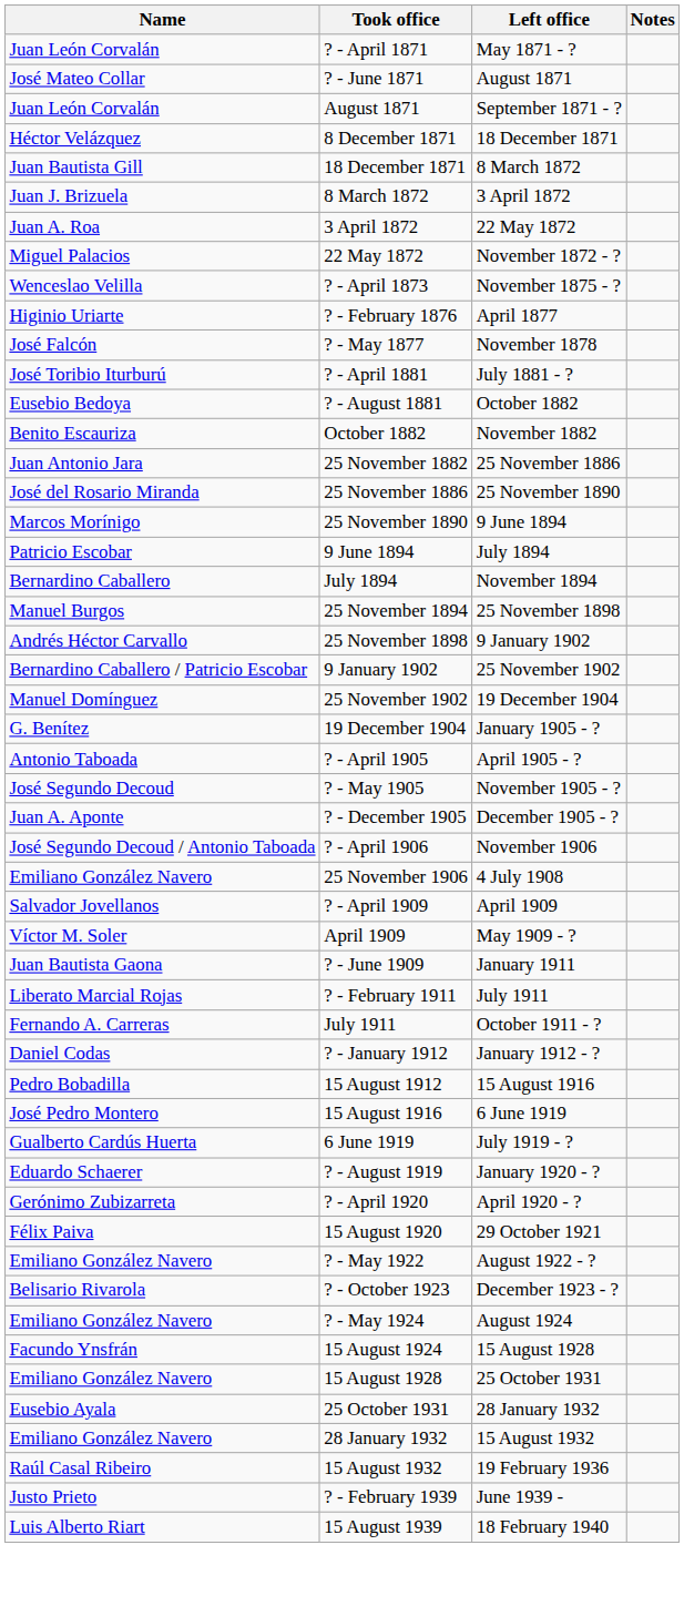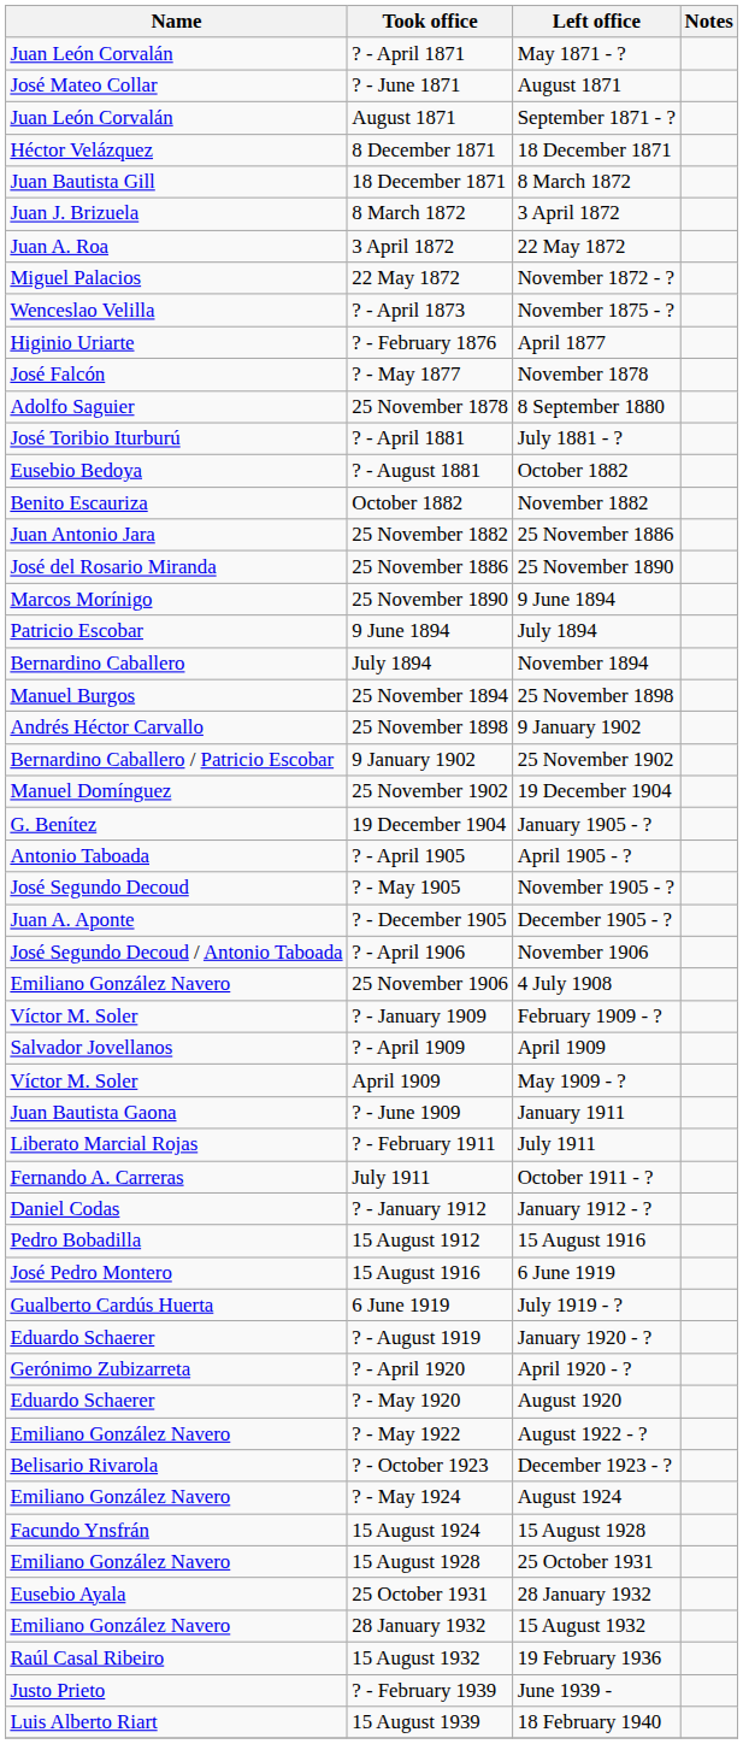+ row: Adolfo Saguier | 25 November 1878 | 8 September 1880
+ row: Víctor M. Soler | ? - January 1909 | February 1909 - ?
+ row: Eduardo Schaerer | ? - May 1920 | August 1920
- row: Félix Paiva | 15 August 1920 | 29 October 1921
